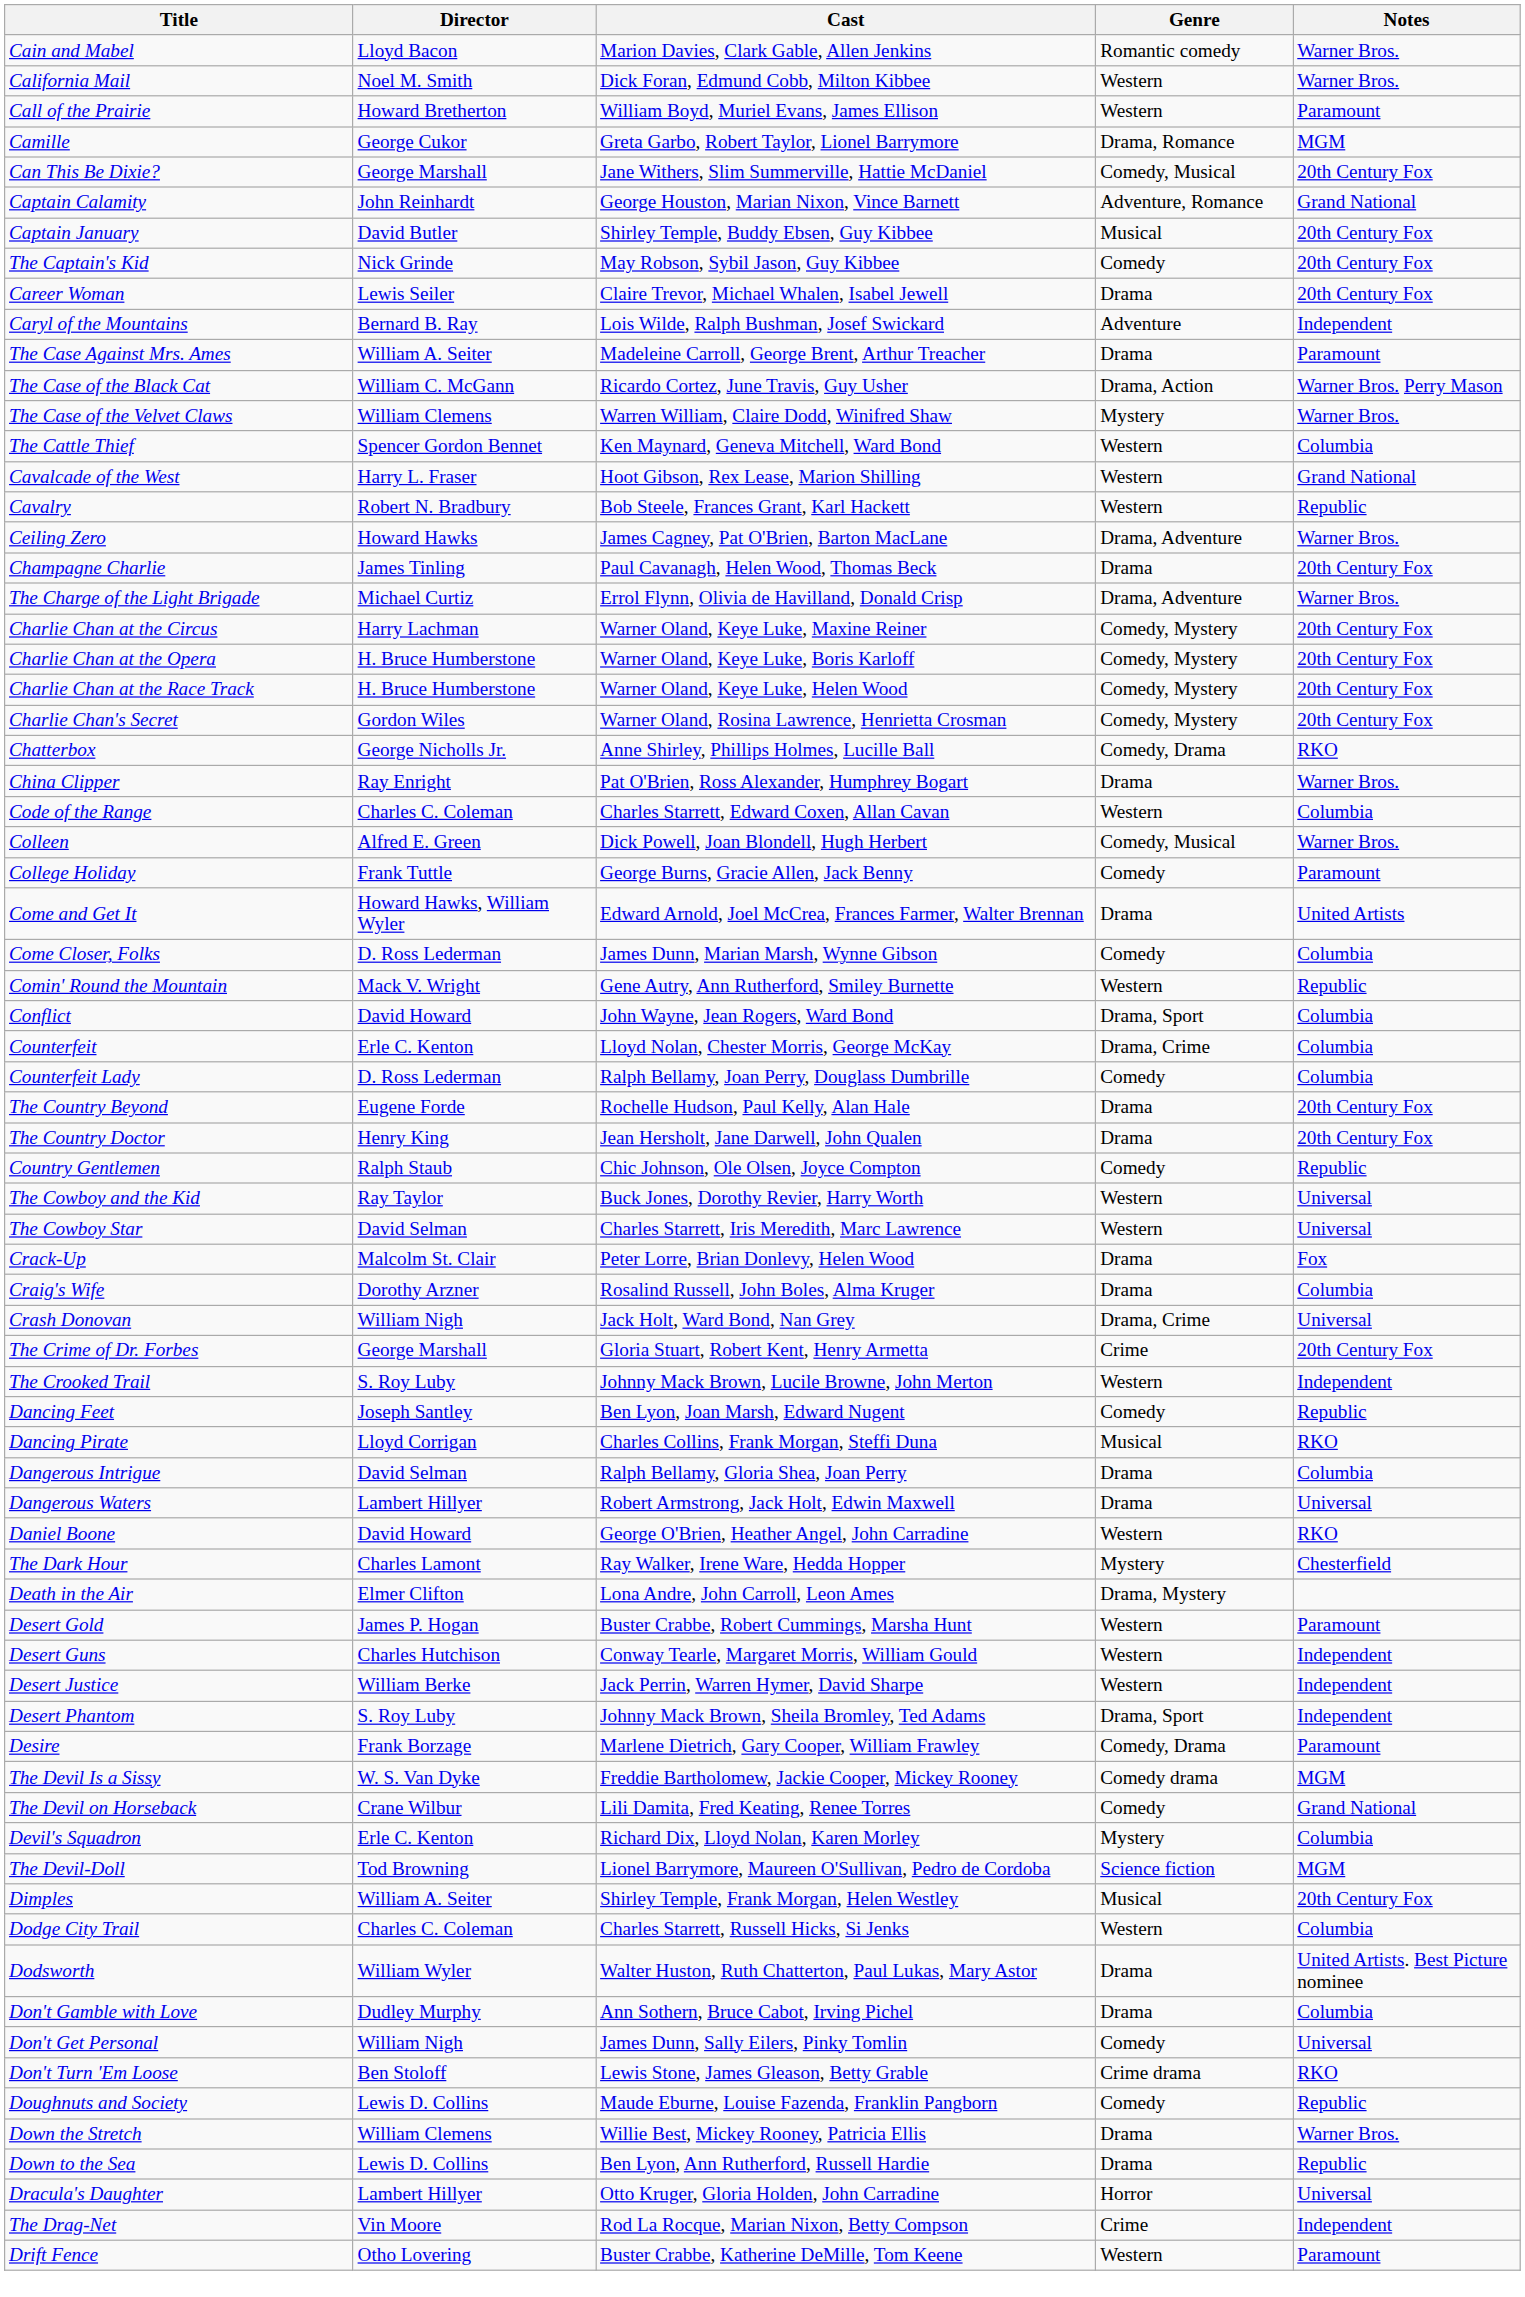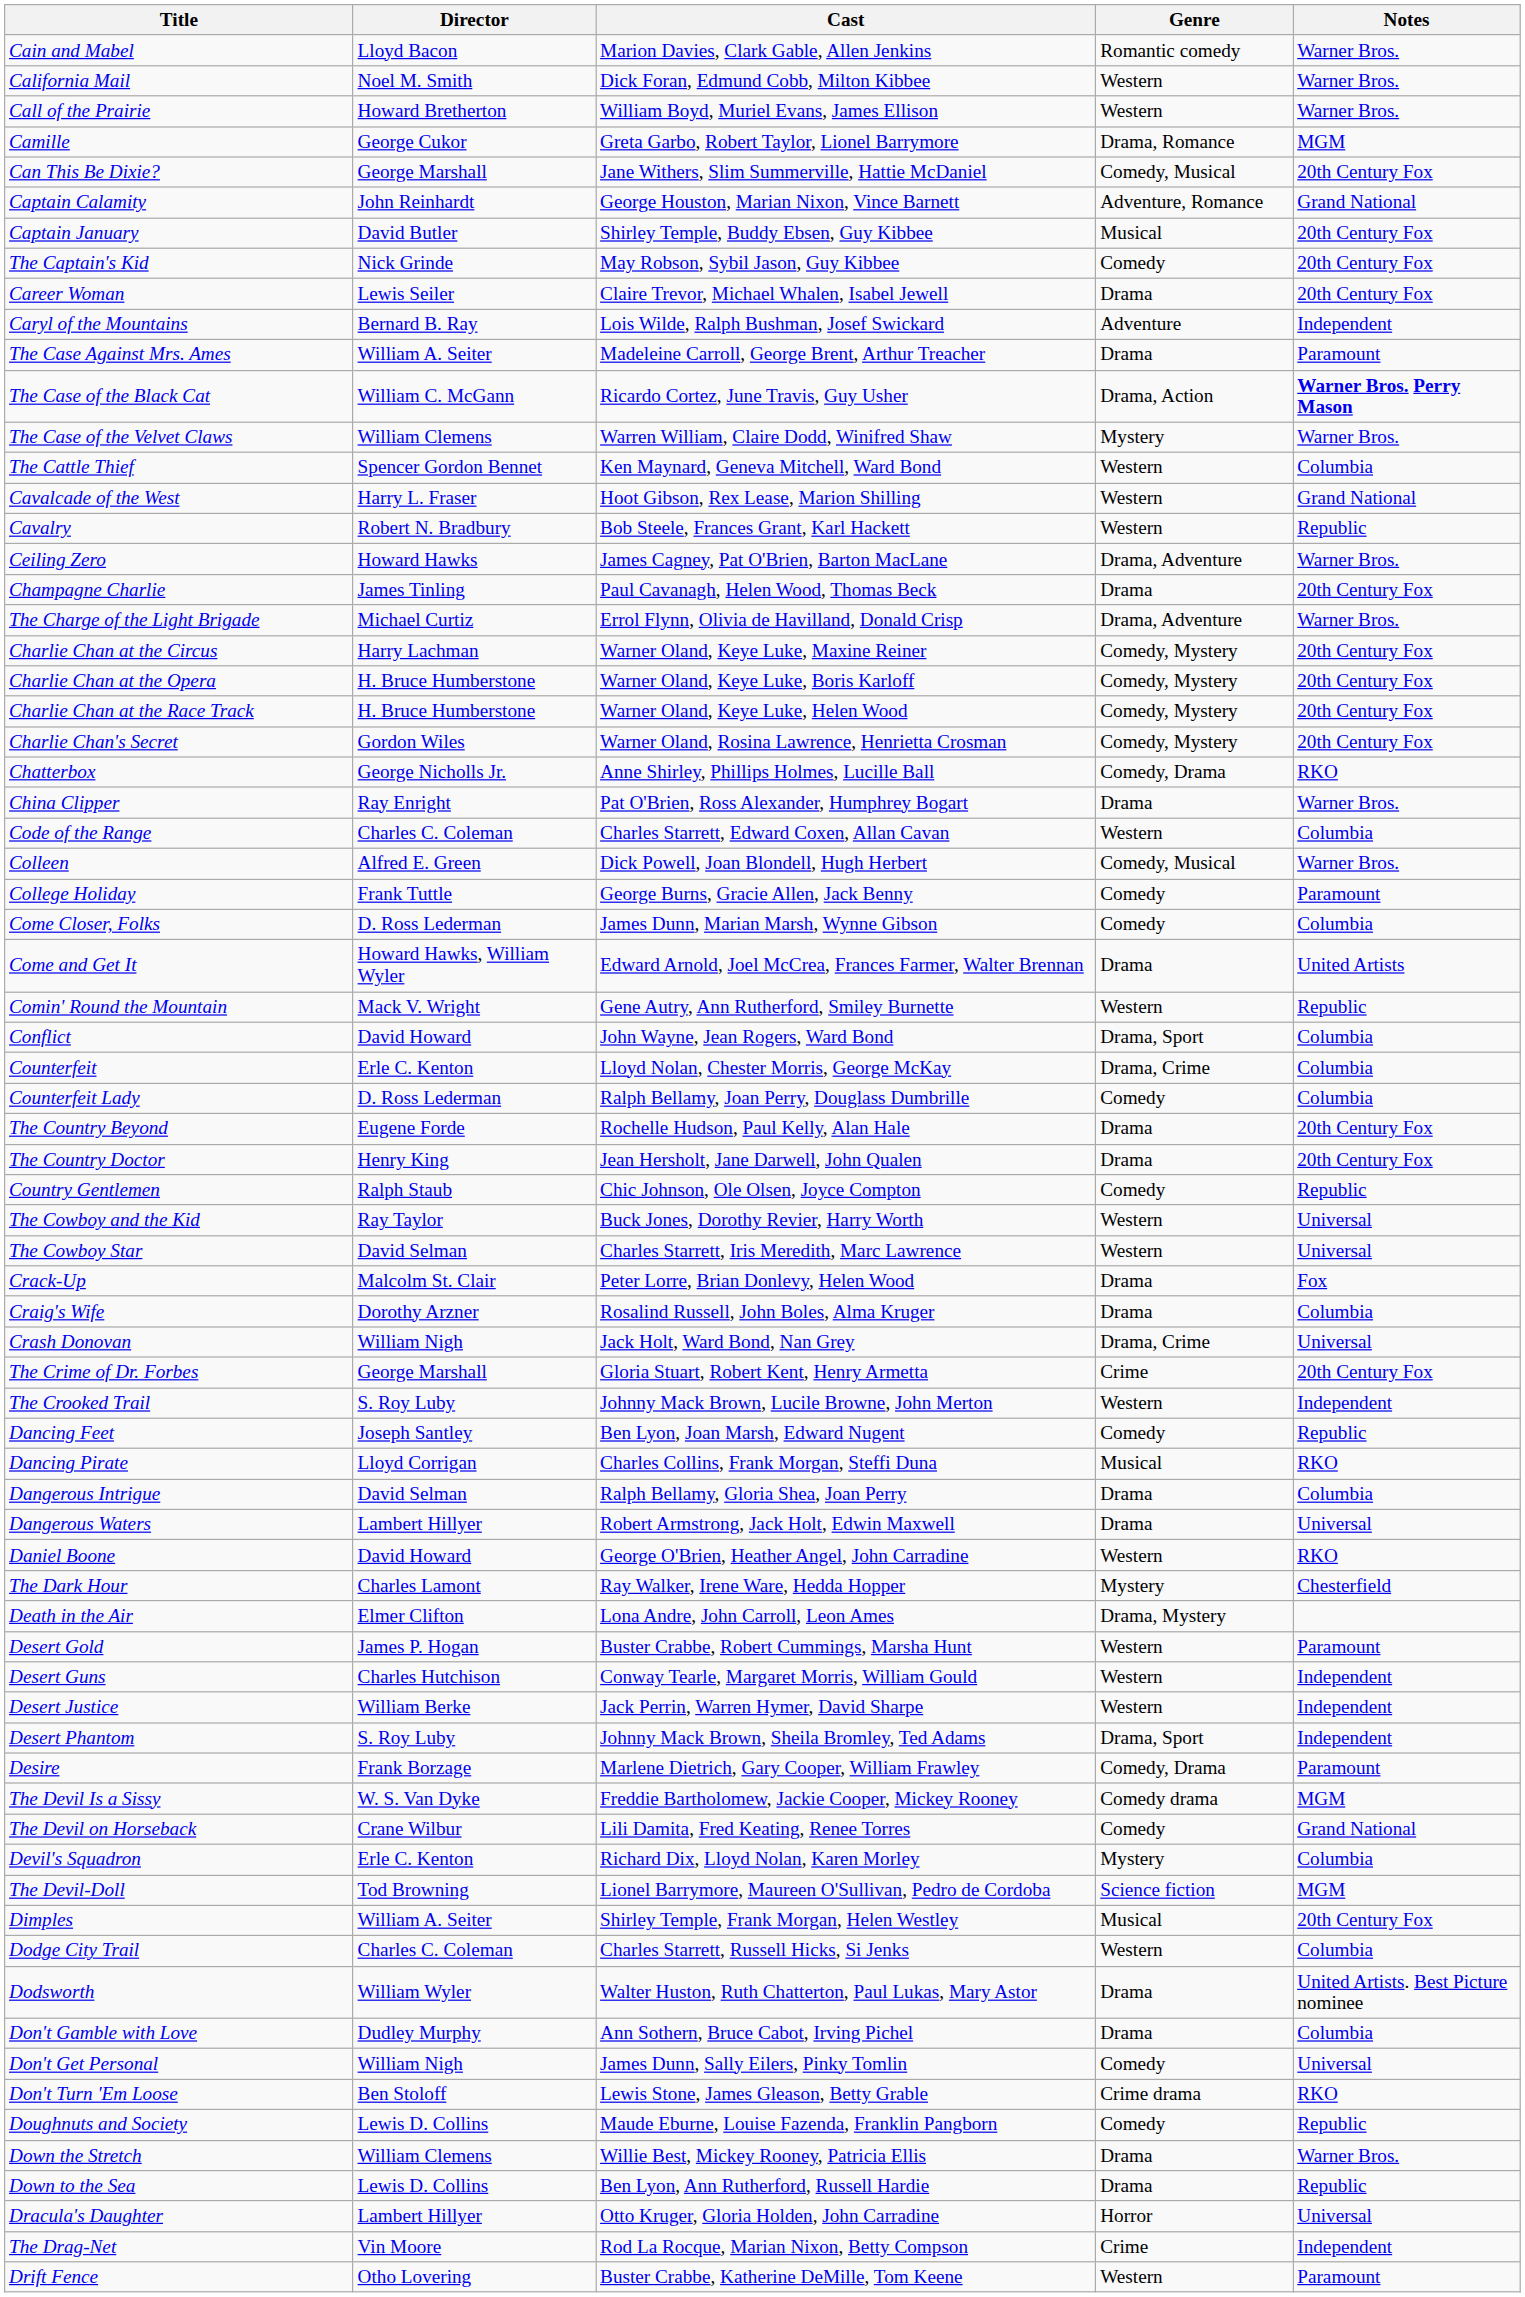Call of the Prairie | Notes: Paramount -> Warner Bros.
The Case of the Black Cat | Notes: normal -> bold
rows swapped: Come and Get It <-> Come Closer, Folks
